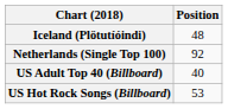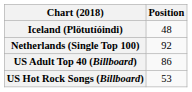US Adult Top 40 (Billboard) | Position: 40 -> 86
